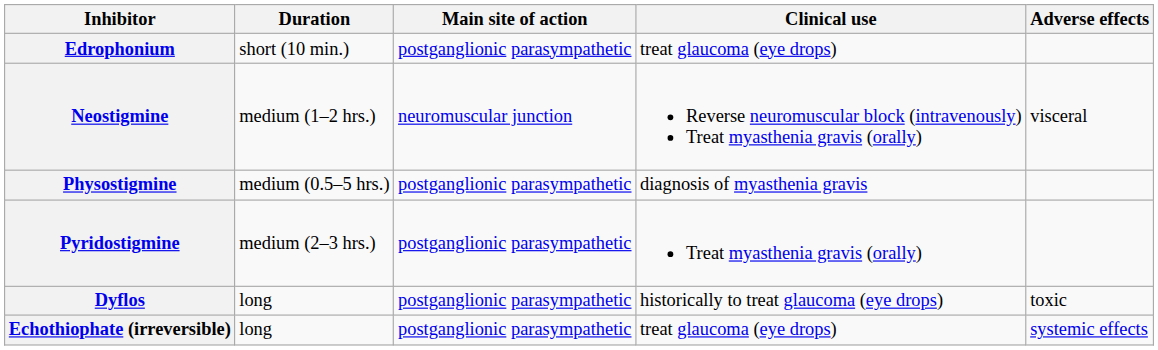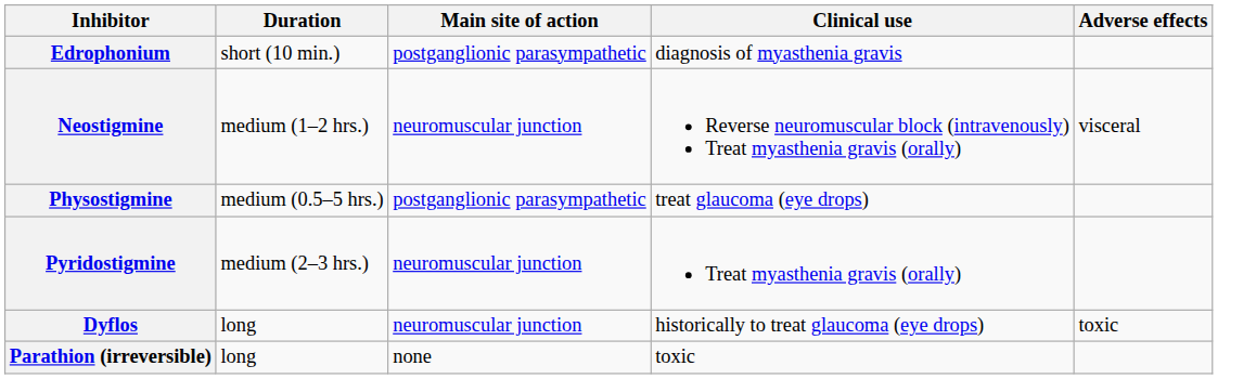Edrophonium | Clinical use: treat glaucoma (eye drops) -> diagnosis of myasthenia gravis
Physostigmine | Clinical use: diagnosis of myasthenia gravis -> treat glaucoma (eye drops)
Pyridostigmine | Main site of action: postganglionic parasympathetic -> neuromuscular junction
Dyflos | Main site of action: postganglionic parasympathetic -> neuromuscular junction
- row: Echothiophate (irreversible) | long | postganglionic parasympathetic | treat glaucoma (eye drops) | systemic effects
+ row: Parathion (irreversible) | long | none | toxic
